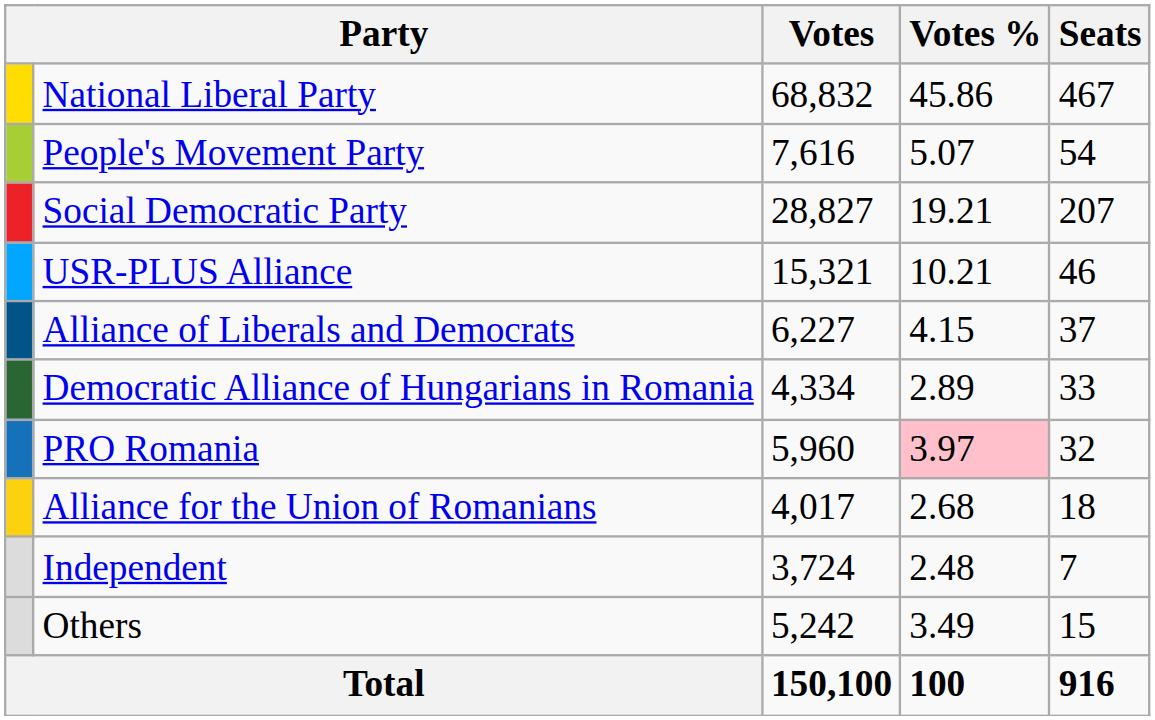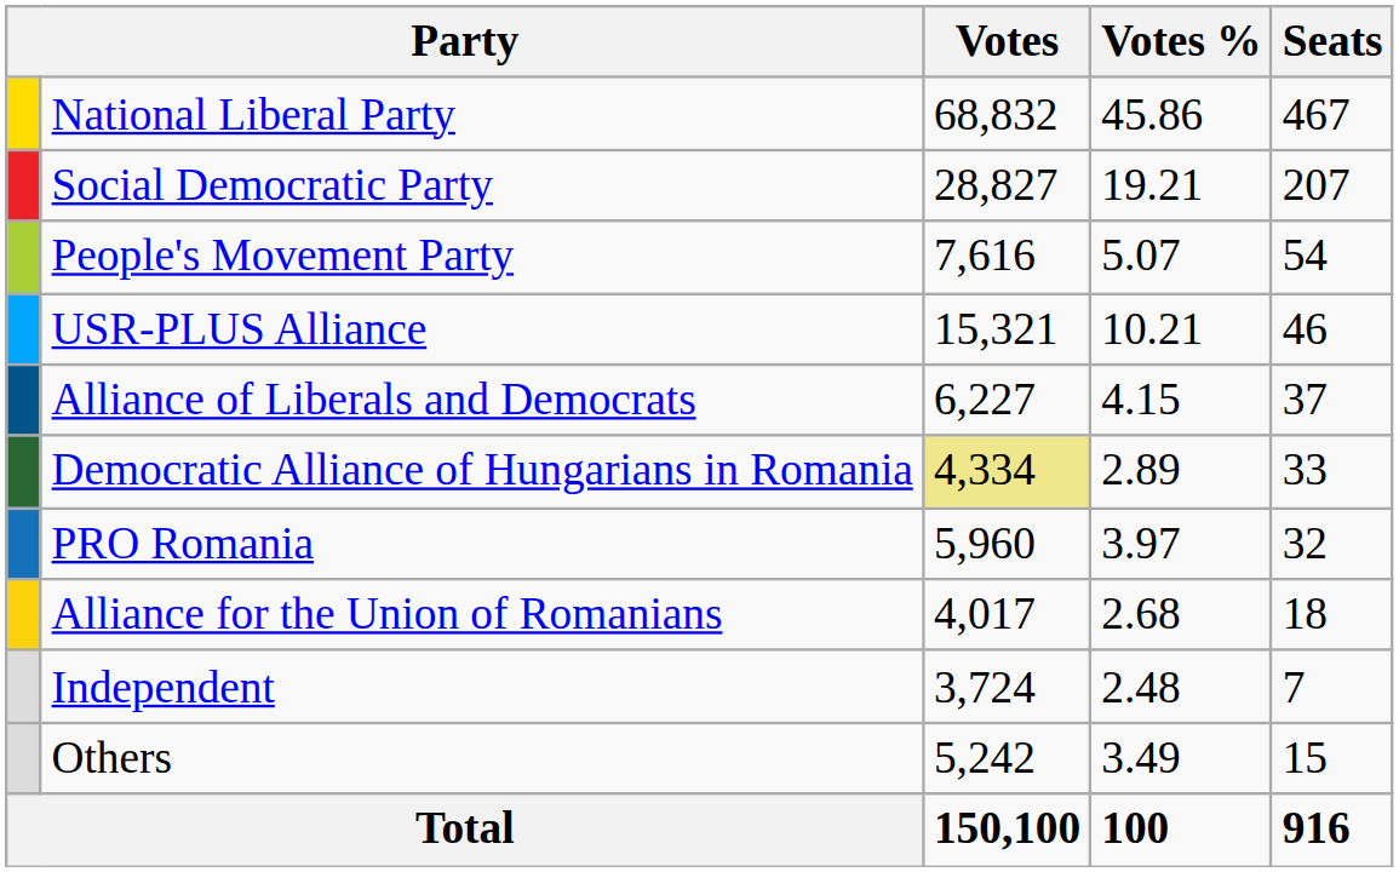rows swapped: Social Democratic Party <-> People's Movement Party
Democratic Alliance of Hungarians in Romania | Votes: no background -> khaki background
PRO Romania | Votes %: pink background -> no background
